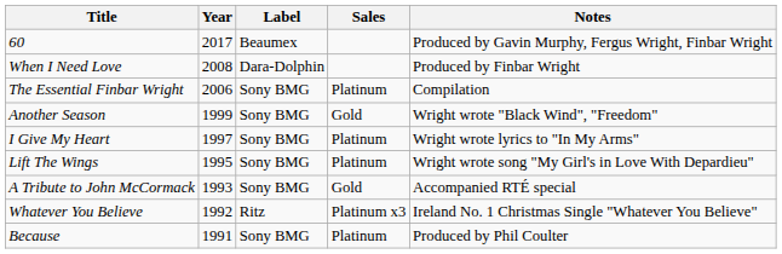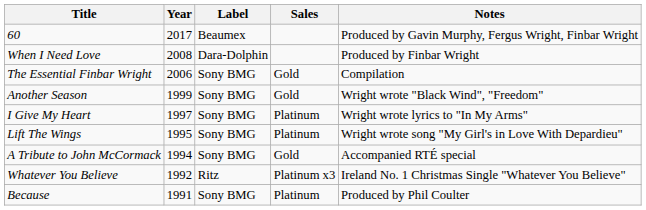The Essential Finbar Wright | Sales: Platinum -> Gold
A Tribute to John McCormack | Year: 1993 -> 1994
